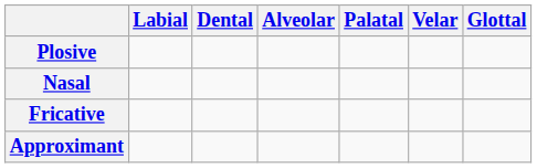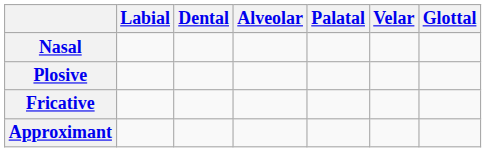rows swapped: Nasal <-> Plosive
